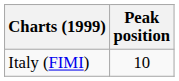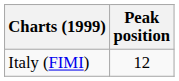Italy (FIMI) | Peak position: 10 -> 12
